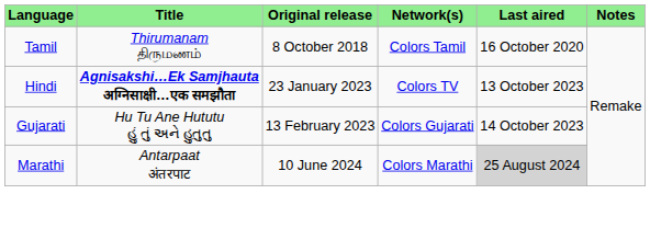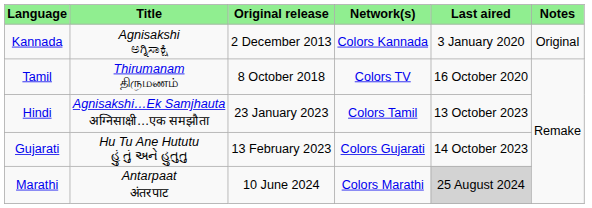+ row: Kannada | Agnisakshi ಅಗ್ನಿಸಾಕ್ಷಿ | 2 December 2013 | Colors Kannada | 3 January 2020 | Original
Tamil | Network(s): Colors Tamil -> Colors TV
Hindi | Title: bold -> normal
Hindi | Network(s): Colors TV -> Colors Tamil
